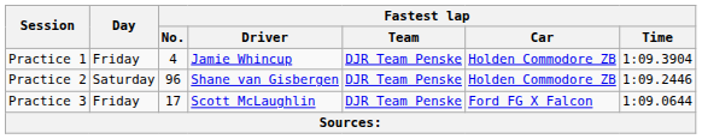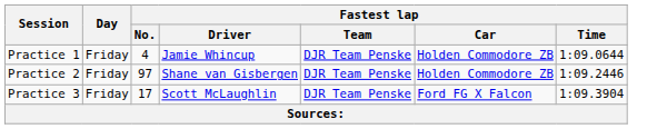Practice 1 | Fastest lap / Time: 1:09.3904 -> 1:09.0644
Practice 2 | Day: Saturday -> Friday
Practice 2 | Fastest lap / No.: 96 -> 97
Practice 3 | Fastest lap / Time: 1:09.0644 -> 1:09.3904
